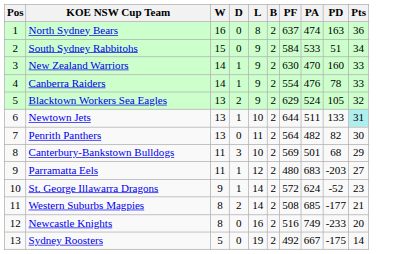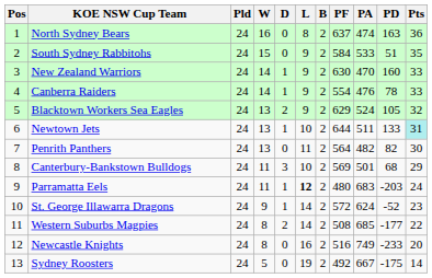+ column: Pld | 24 | 24 | 24 | 24 | 24 | 24 | 24 | 24 | 24 | 24 | 24 | 24 | 24
South Sydney Rabbitohs | Pts: 34 -> 35
Parramatta Eels | L: normal -> bold
Parramatta Eels | Pts: 27 -> 24
Western Suburbs Magpies | Pts: 21 -> 22
